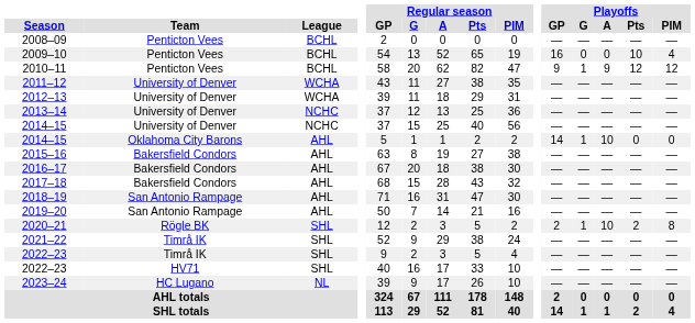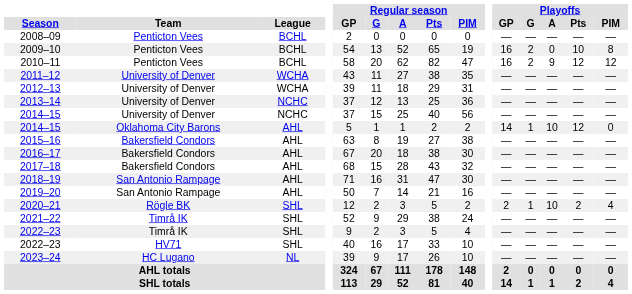2009–10 | Playoffs / G: 0 -> 2
2009–10 | Playoffs / PIM: 4 -> 8
2010–11 | Playoffs / GP: 9 -> 16
2010–11 | Playoffs / G: 1 -> 2
2014–15 / Oklahoma City Barons | Playoffs / Pts: 0 -> 12
2020–21 | Playoffs / PIM: 8 -> 4
